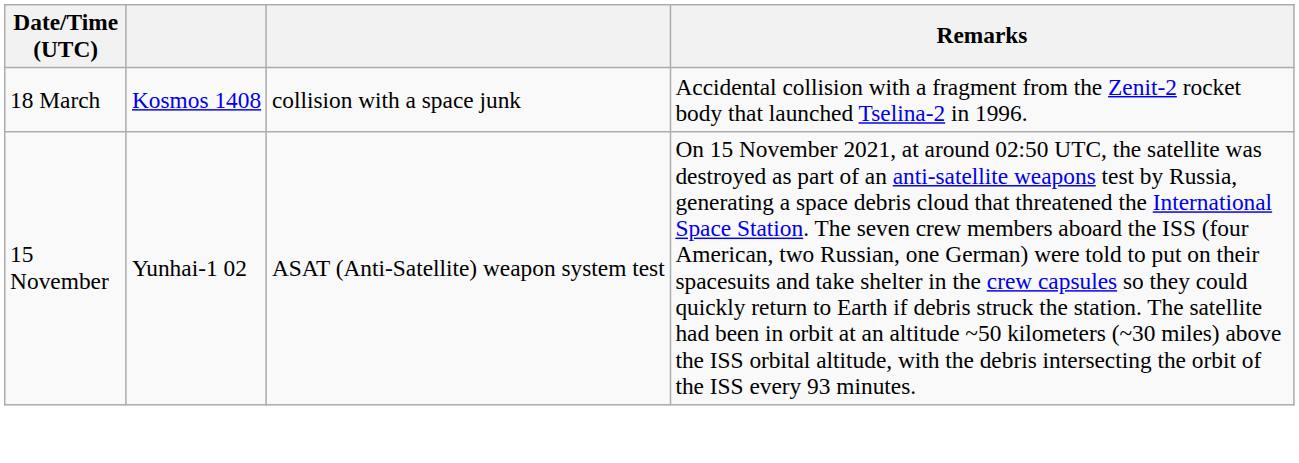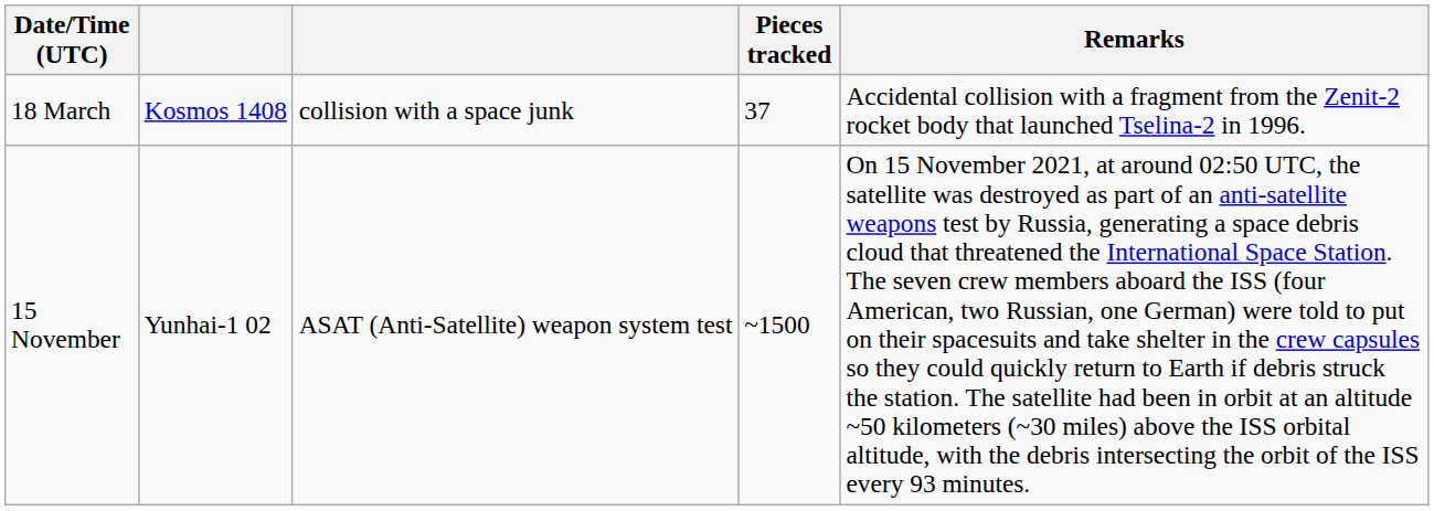+ column: Pieces tracked | 37 | ~1500
